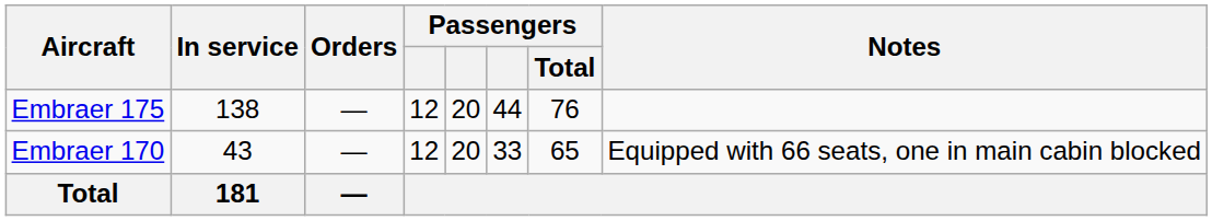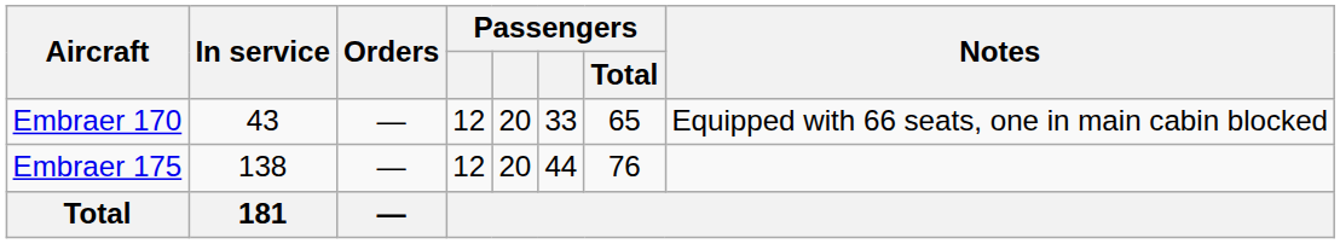rows swapped: Embraer 170 <-> Embraer 175
